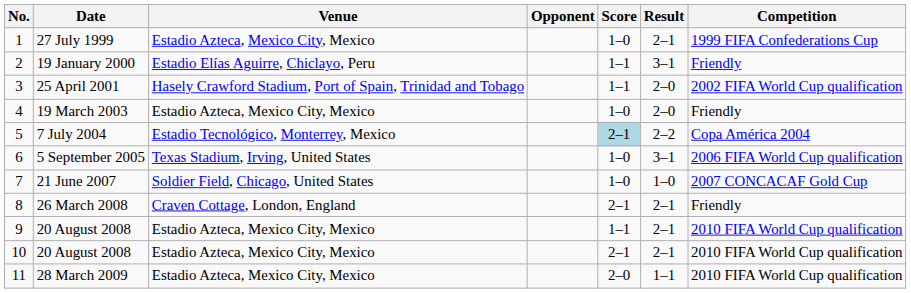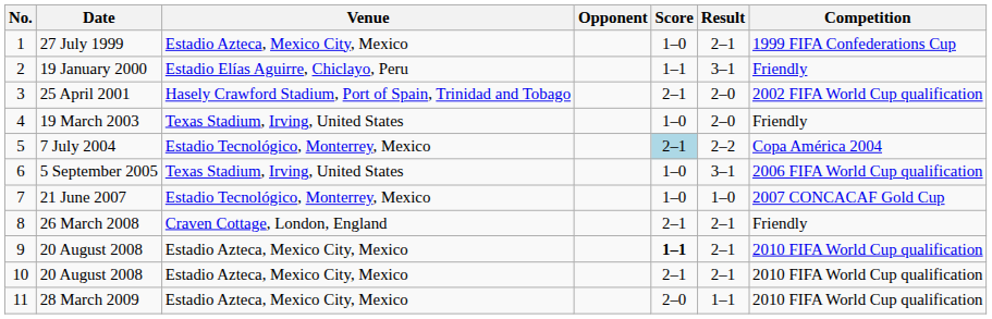25 April 2001 | Score: 1–1 -> 2–1
19 March 2003 | Venue: Estadio Azteca, Mexico City, Mexico -> Texas Stadium, Irving, United States
21 June 2007 | Venue: Soldier Field, Chicago, United States -> Estadio Tecnológico, Monterrey, Mexico
9 / 20 August 2008 | Score: normal -> bold
